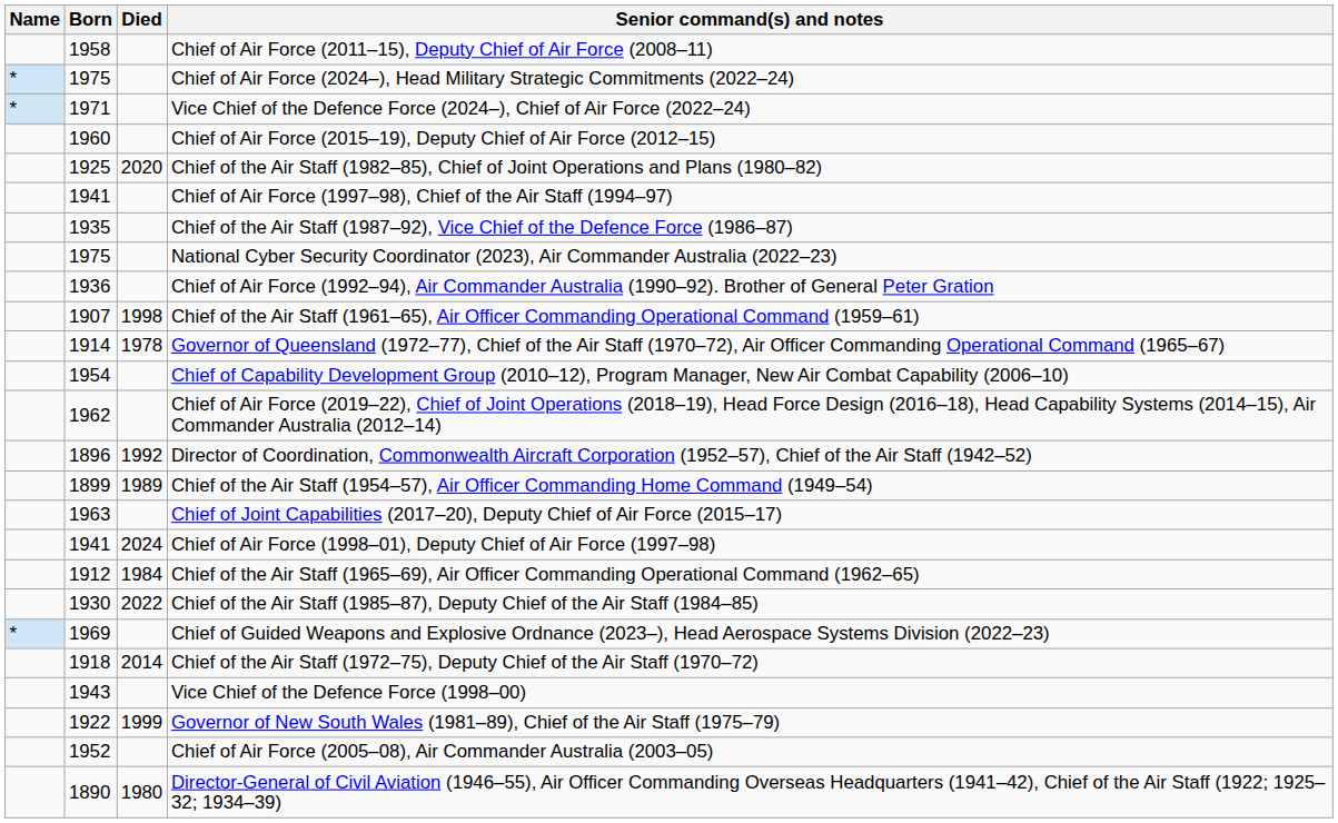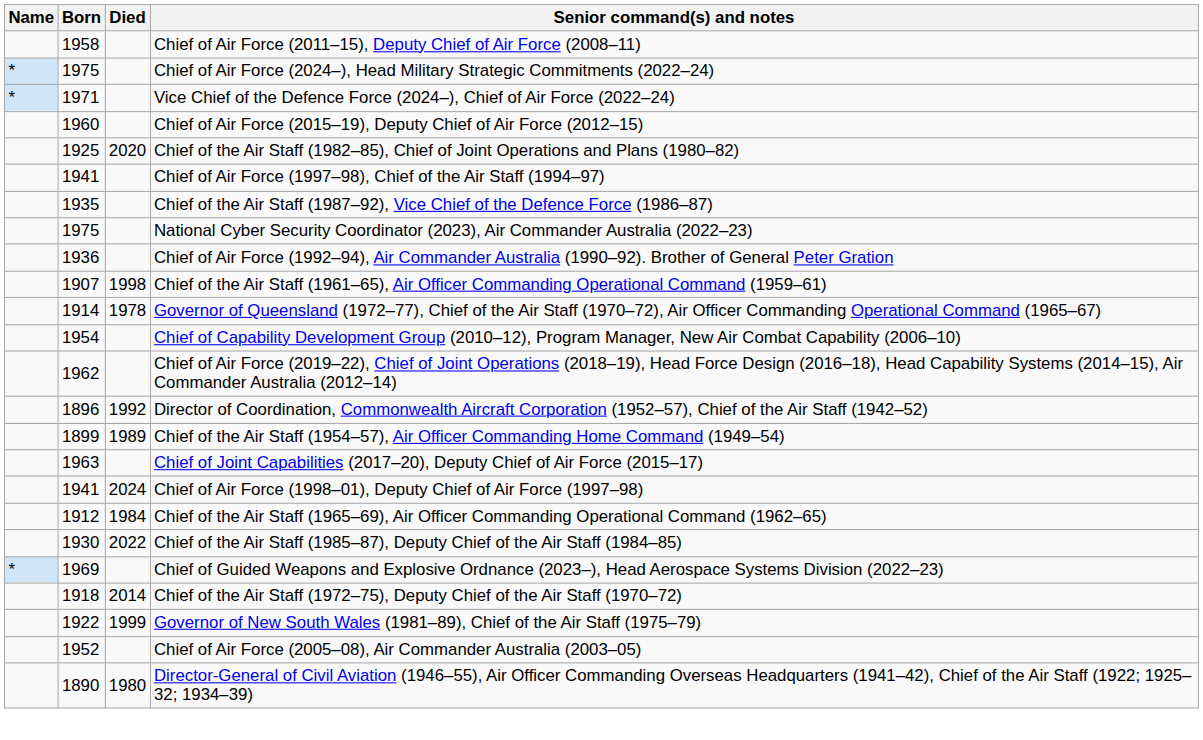- row: 1943 | Vice Chief of the Defence Force (1998–00)
